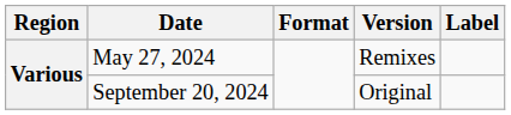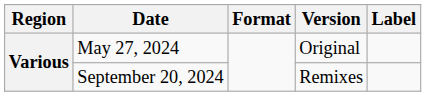May 27, 2024 | Version: Remixes -> Original
September 20, 2024 | Version: Original -> Remixes
